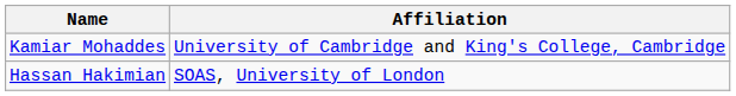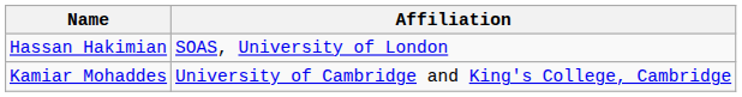rows swapped: Hassan Hakimian <-> Kamiar Mohaddes
